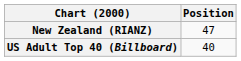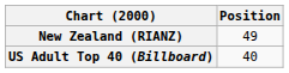New Zealand (RIANZ) | Position: 47 -> 49
